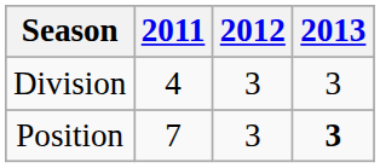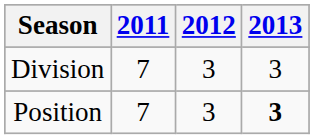Division | 2011: 4 -> 7
